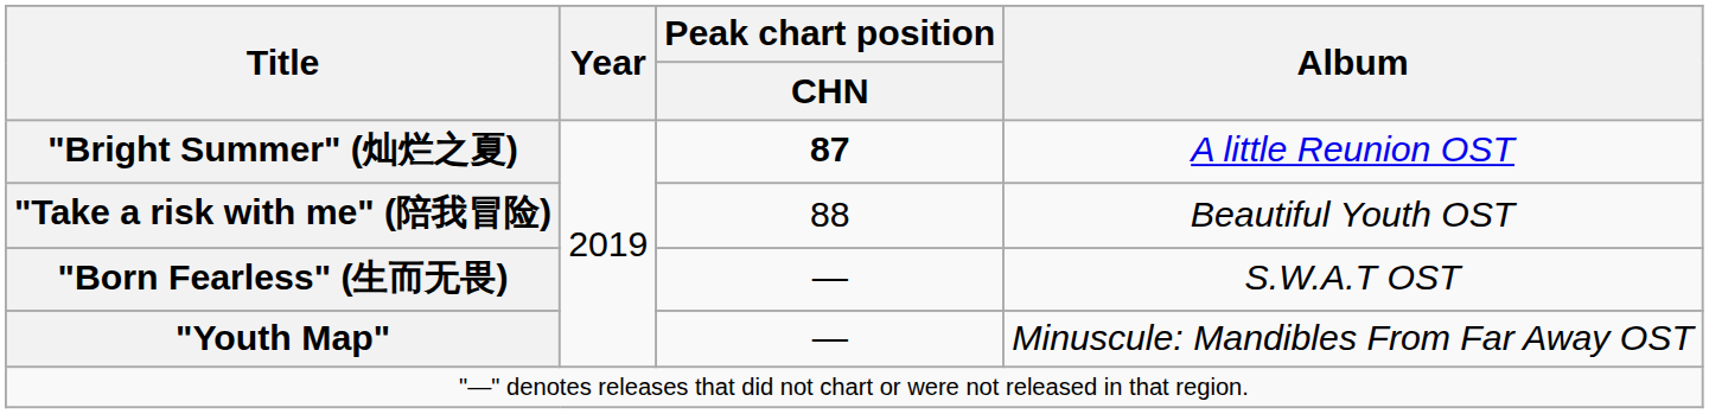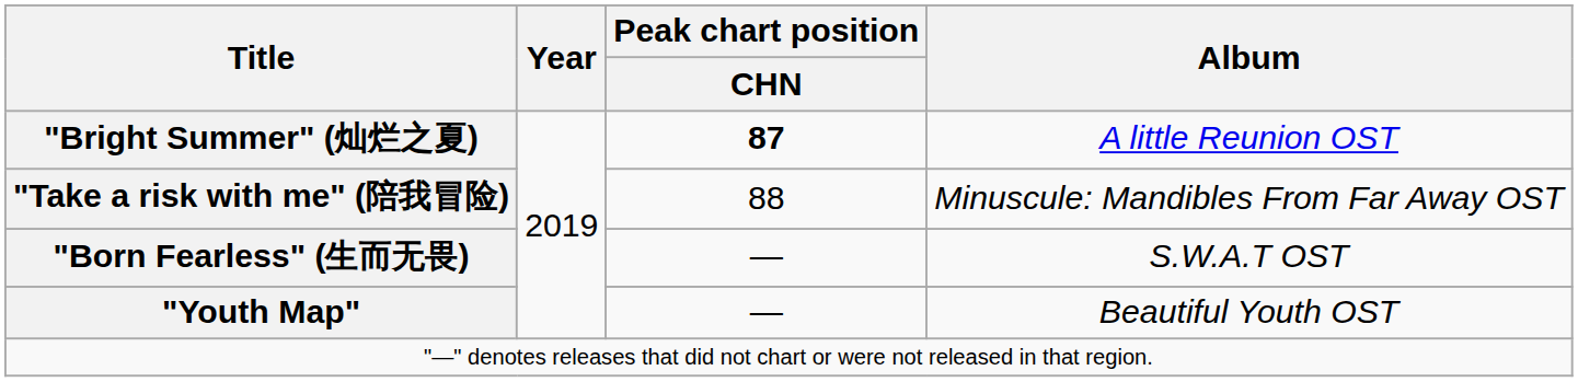"Take a risk with me" (陪我冒险) | Album: Beautiful Youth OST -> Minuscule: Mandibles From Far Away OST
"Youth Map" | Album: Minuscule: Mandibles From Far Away OST -> Beautiful Youth OST
